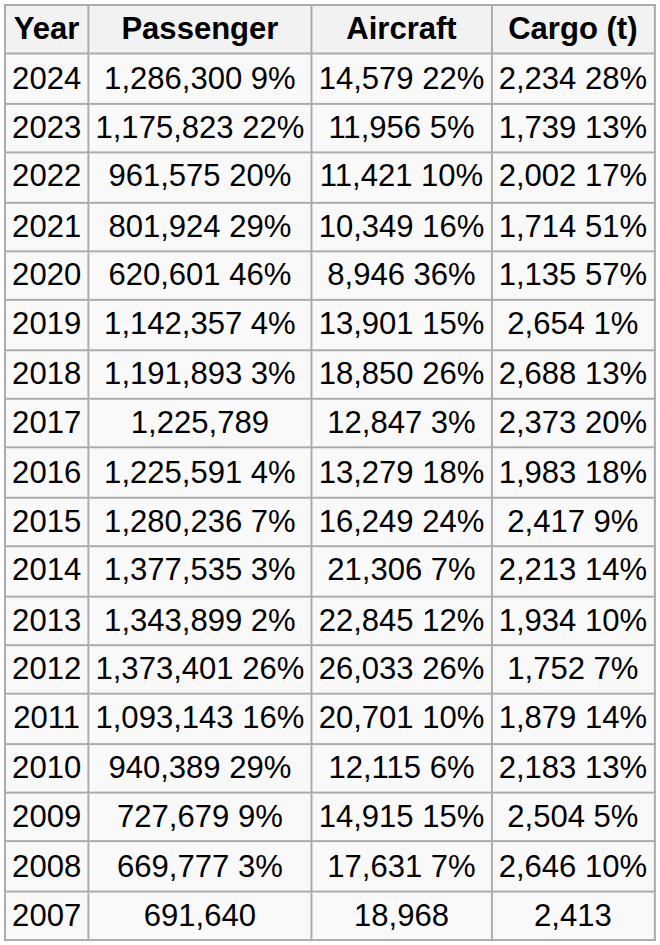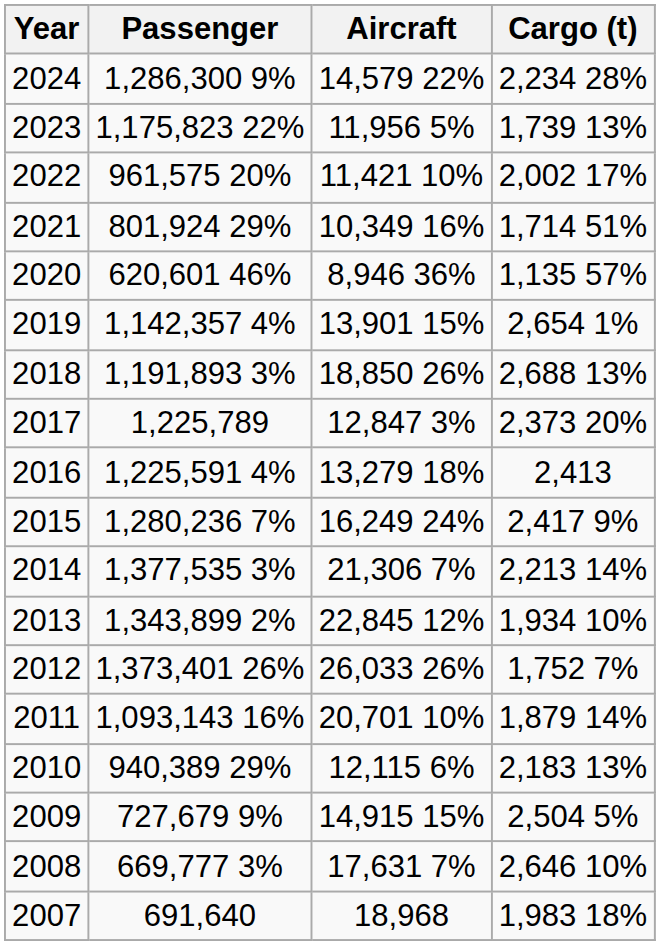2016 | Cargo (t): 1,983 18% -> 2,413
2007 | Cargo (t): 2,413 -> 1,983 18%
